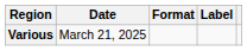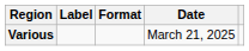columns swapped: Date <-> Label
